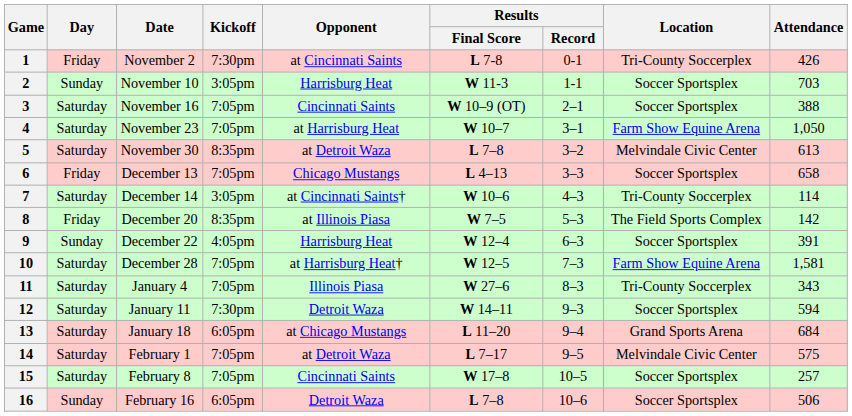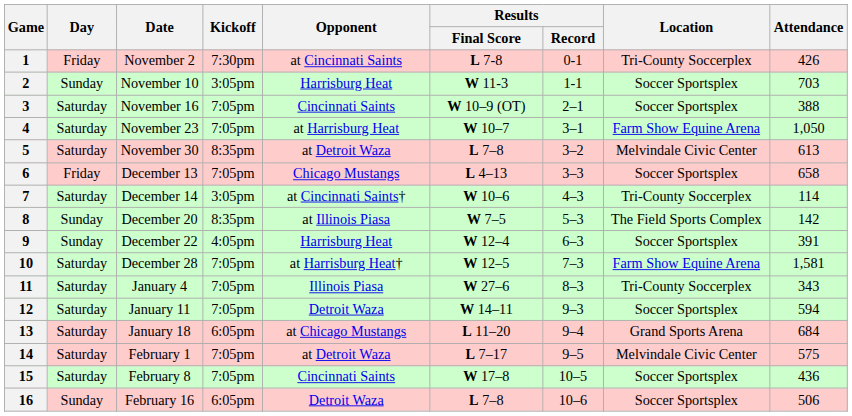8 | Day: Friday -> Sunday
12 | Kickoff: 7:30pm -> 7:05pm
15 | Attendance: 257 -> 436
